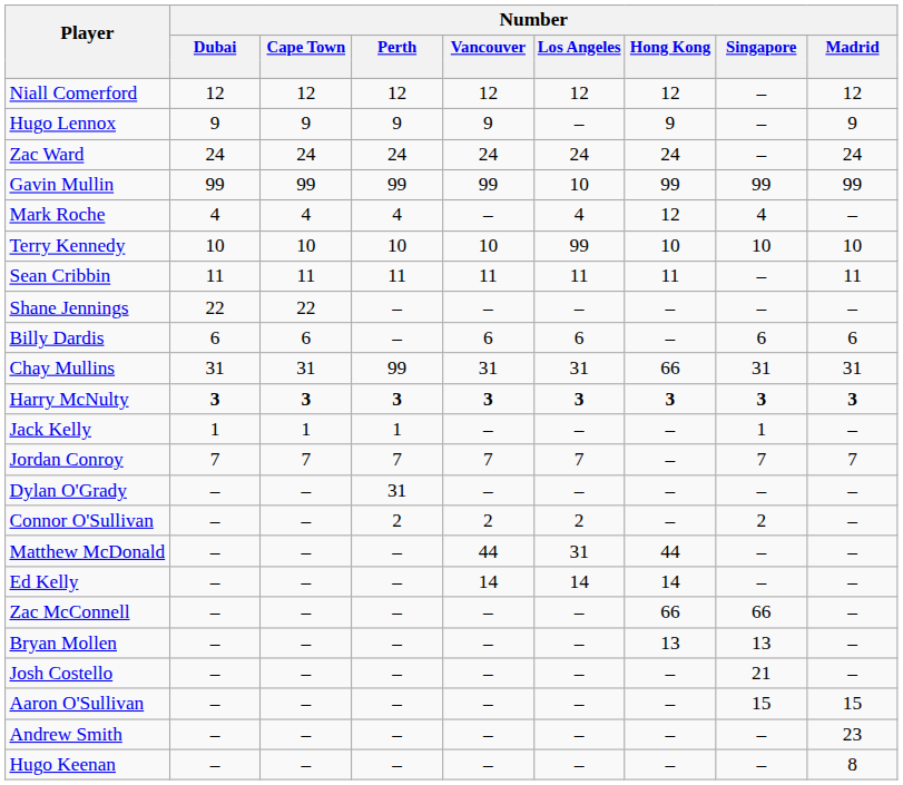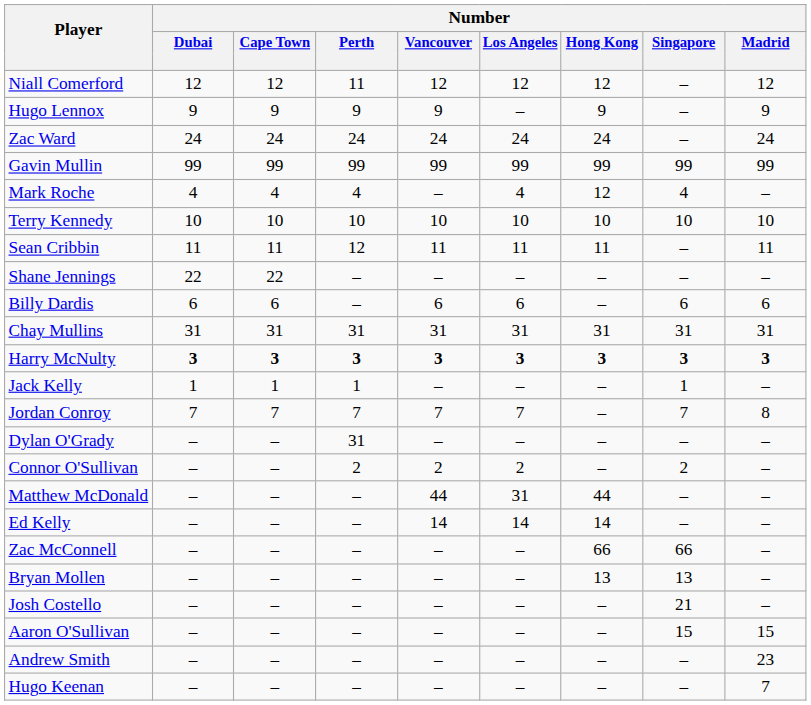Niall Comerford | Number / Perth: 12 -> 11
Gavin Mullin | Number / Los Angeles: 10 -> 99
Terry Kennedy | Number / Los Angeles: 99 -> 10
Sean Cribbin | Number / Perth: 11 -> 12
Chay Mullins | Number / Perth: 99 -> 31
Chay Mullins | Number / Hong Kong: 66 -> 31
Jordan Conroy | Number / Madrid: 7 -> 8
Hugo Keenan | Number / Madrid: 8 -> 7
